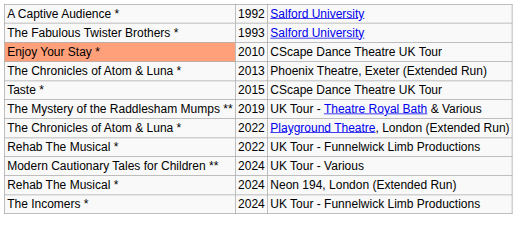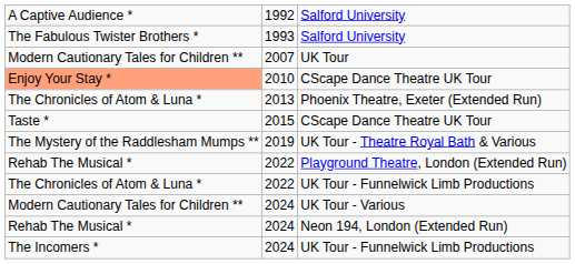+ row: Modern Cautionary Tales for Children ** | 2007 | UK Tour
Playground Theatre, London (Extended Run) | column 1: The Chronicles of Atom & Luna * -> Rehab The Musical *
2022 / UK Tour - Funnelwick Limb Productions | column 1: Rehab The Musical * -> The Chronicles of Atom & Luna *
